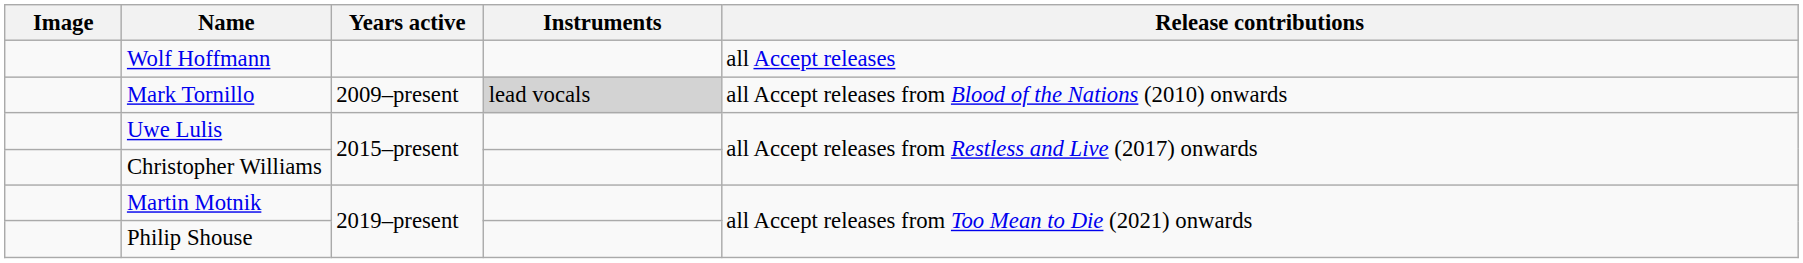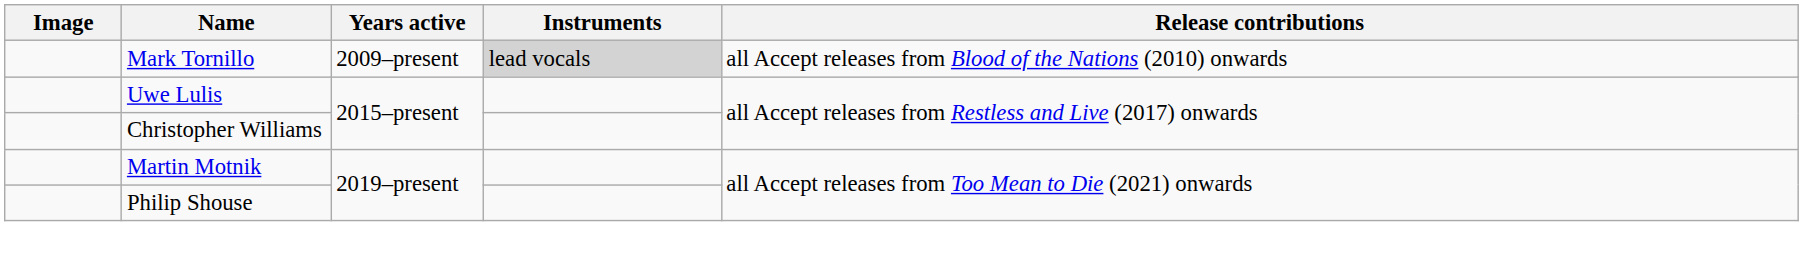- row: Wolf Hoffmann | all Accept releases
